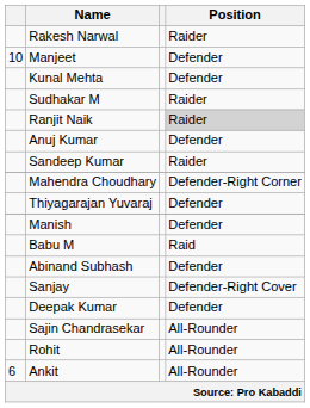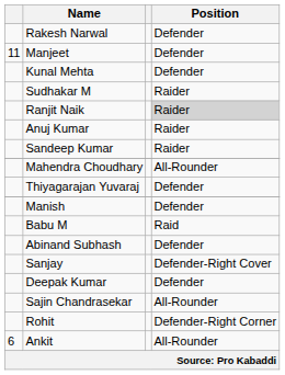Rakesh Narwal | Position: Raider -> Defender
Manjeet | column 1: 10 -> 11
Anuj Kumar | Position: Defender -> Raider
Mahendra Choudhary | Position: Defender-Right Corner -> All-Rounder
Rohit | Position: All-Rounder -> Defender-Right Corner
